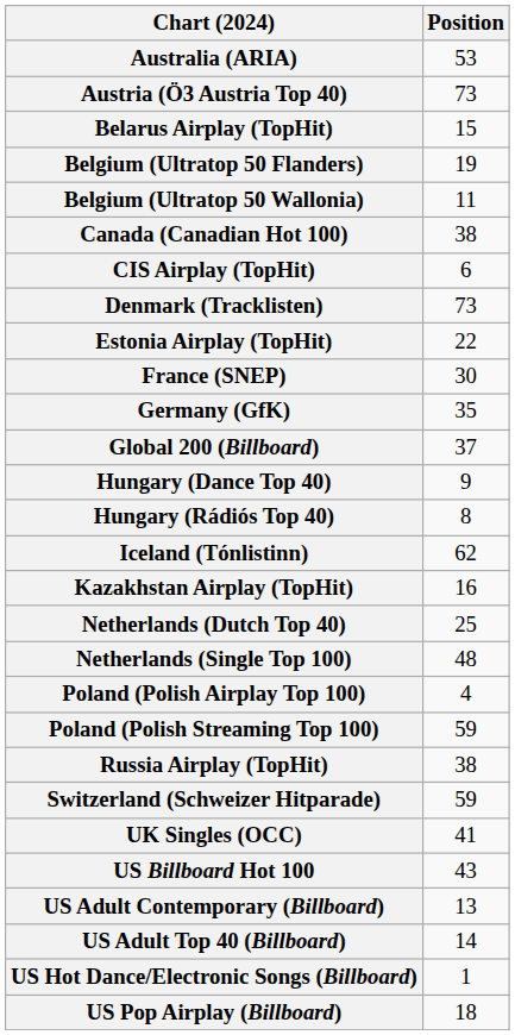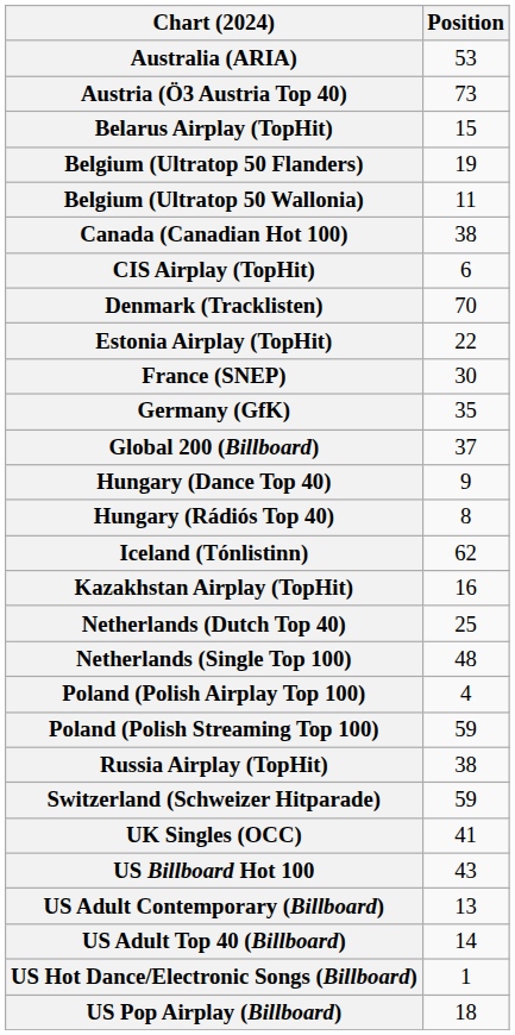Denmark (Tracklisten) | Position: 73 -> 70
